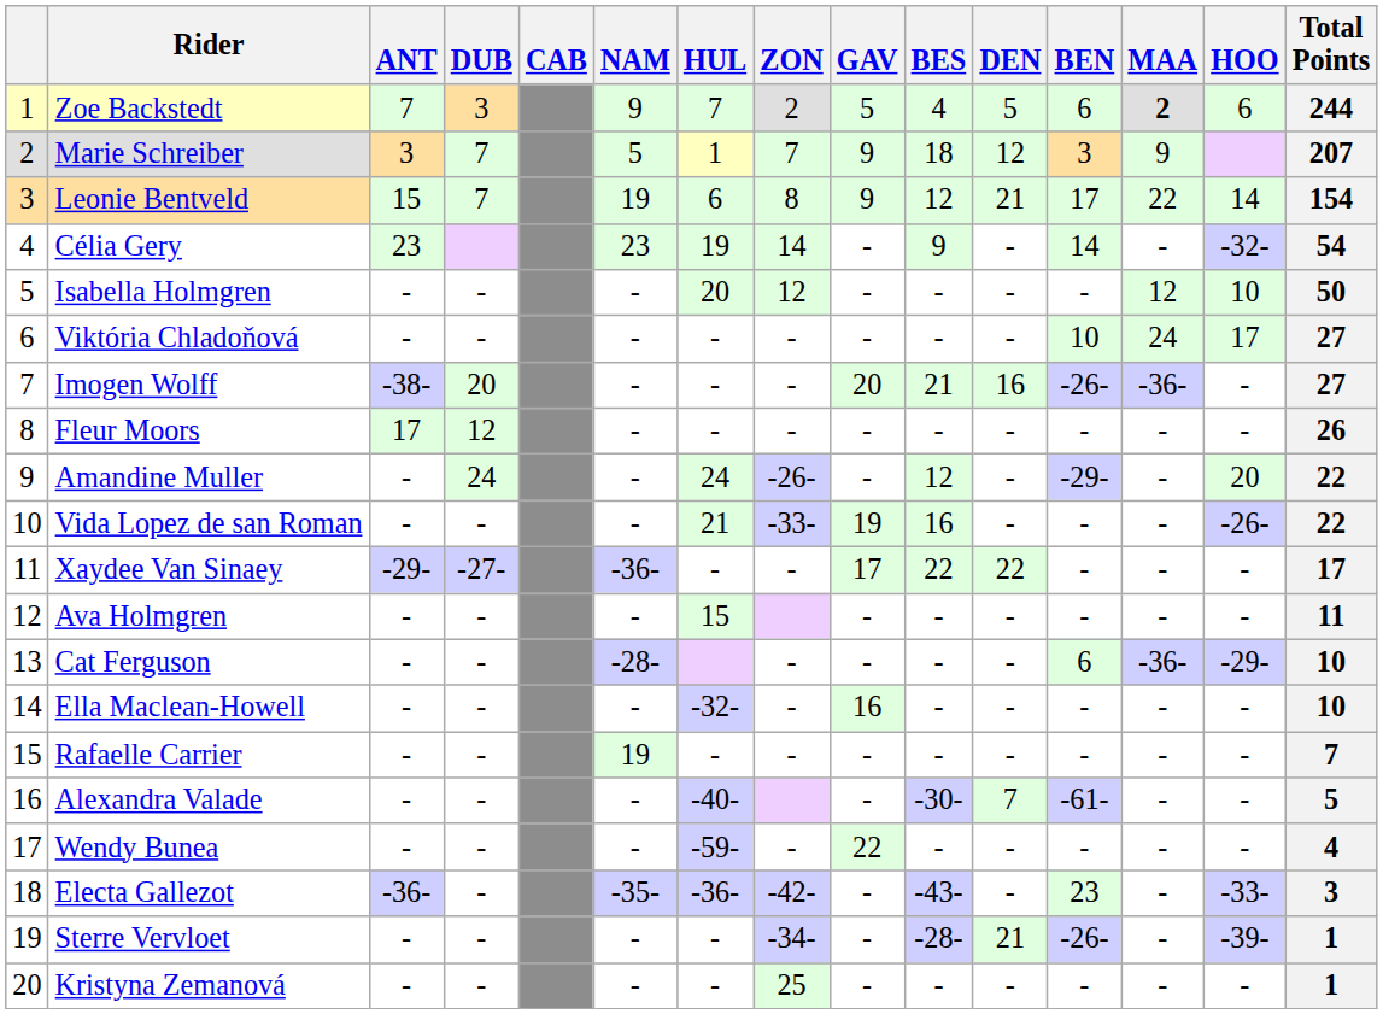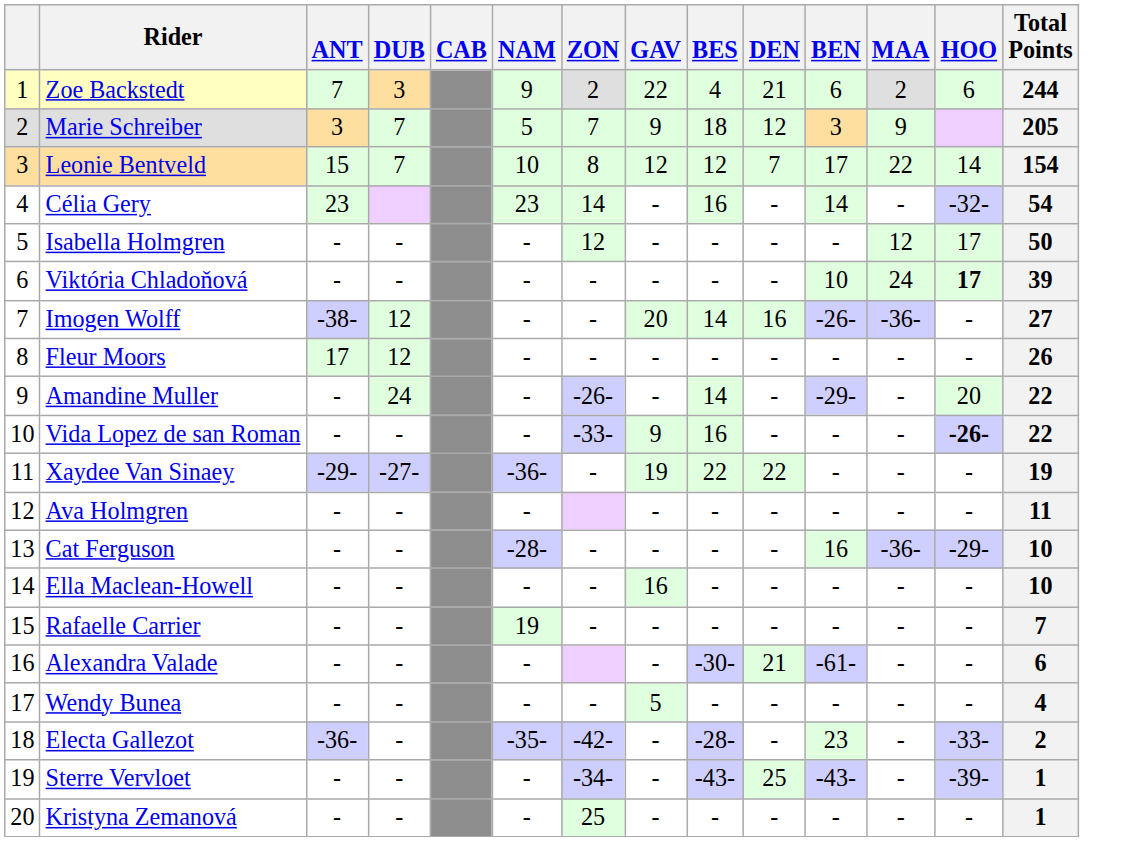- column: HUL | 7 | 1 | 6 | 19 | 20 | - | - | - | 24 | 21 | - | 15 | -32- | - | -40- | -59- | -36- | - | -
Zoe Backstedt | GAV: 5 -> 22
Zoe Backstedt | DEN: 5 -> 21
Zoe Backstedt | MAA: bold -> normal
Marie Schreiber | Total Points: 207 -> 205
Leonie Bentveld | NAM: 19 -> 10
Leonie Bentveld | GAV: 9 -> 12
Leonie Bentveld | DEN: 21 -> 7
Célia Gery | BES: 9 -> 16
Isabella Holmgren | HOO: 10 -> 17
Viktória Chladoňová | HOO: normal -> bold
Viktória Chladoňová | Total Points: 27 -> 39
Imogen Wolff | DUB: 20 -> 12
Imogen Wolff | BES: 21 -> 14
Amandine Muller | BES: 12 -> 14
Vida Lopez de san Roman | GAV: 19 -> 9
Vida Lopez de san Roman | HOO: normal -> bold
Xaydee Van Sinaey | GAV: 17 -> 19
Xaydee Van Sinaey | Total Points: 17 -> 19
Cat Ferguson | BEN: 6 -> 16
Alexandra Valade | DEN: 7 -> 21
Alexandra Valade | Total Points: 5 -> 6
Wendy Bunea | GAV: 22 -> 5
Electa Gallezot | BES: -43- -> -28-
Electa Gallezot | Total Points: 3 -> 2
Sterre Vervloet | BES: -28- -> -43-
Sterre Vervloet | DEN: 21 -> 25
Sterre Vervloet | BEN: -26- -> -43-
